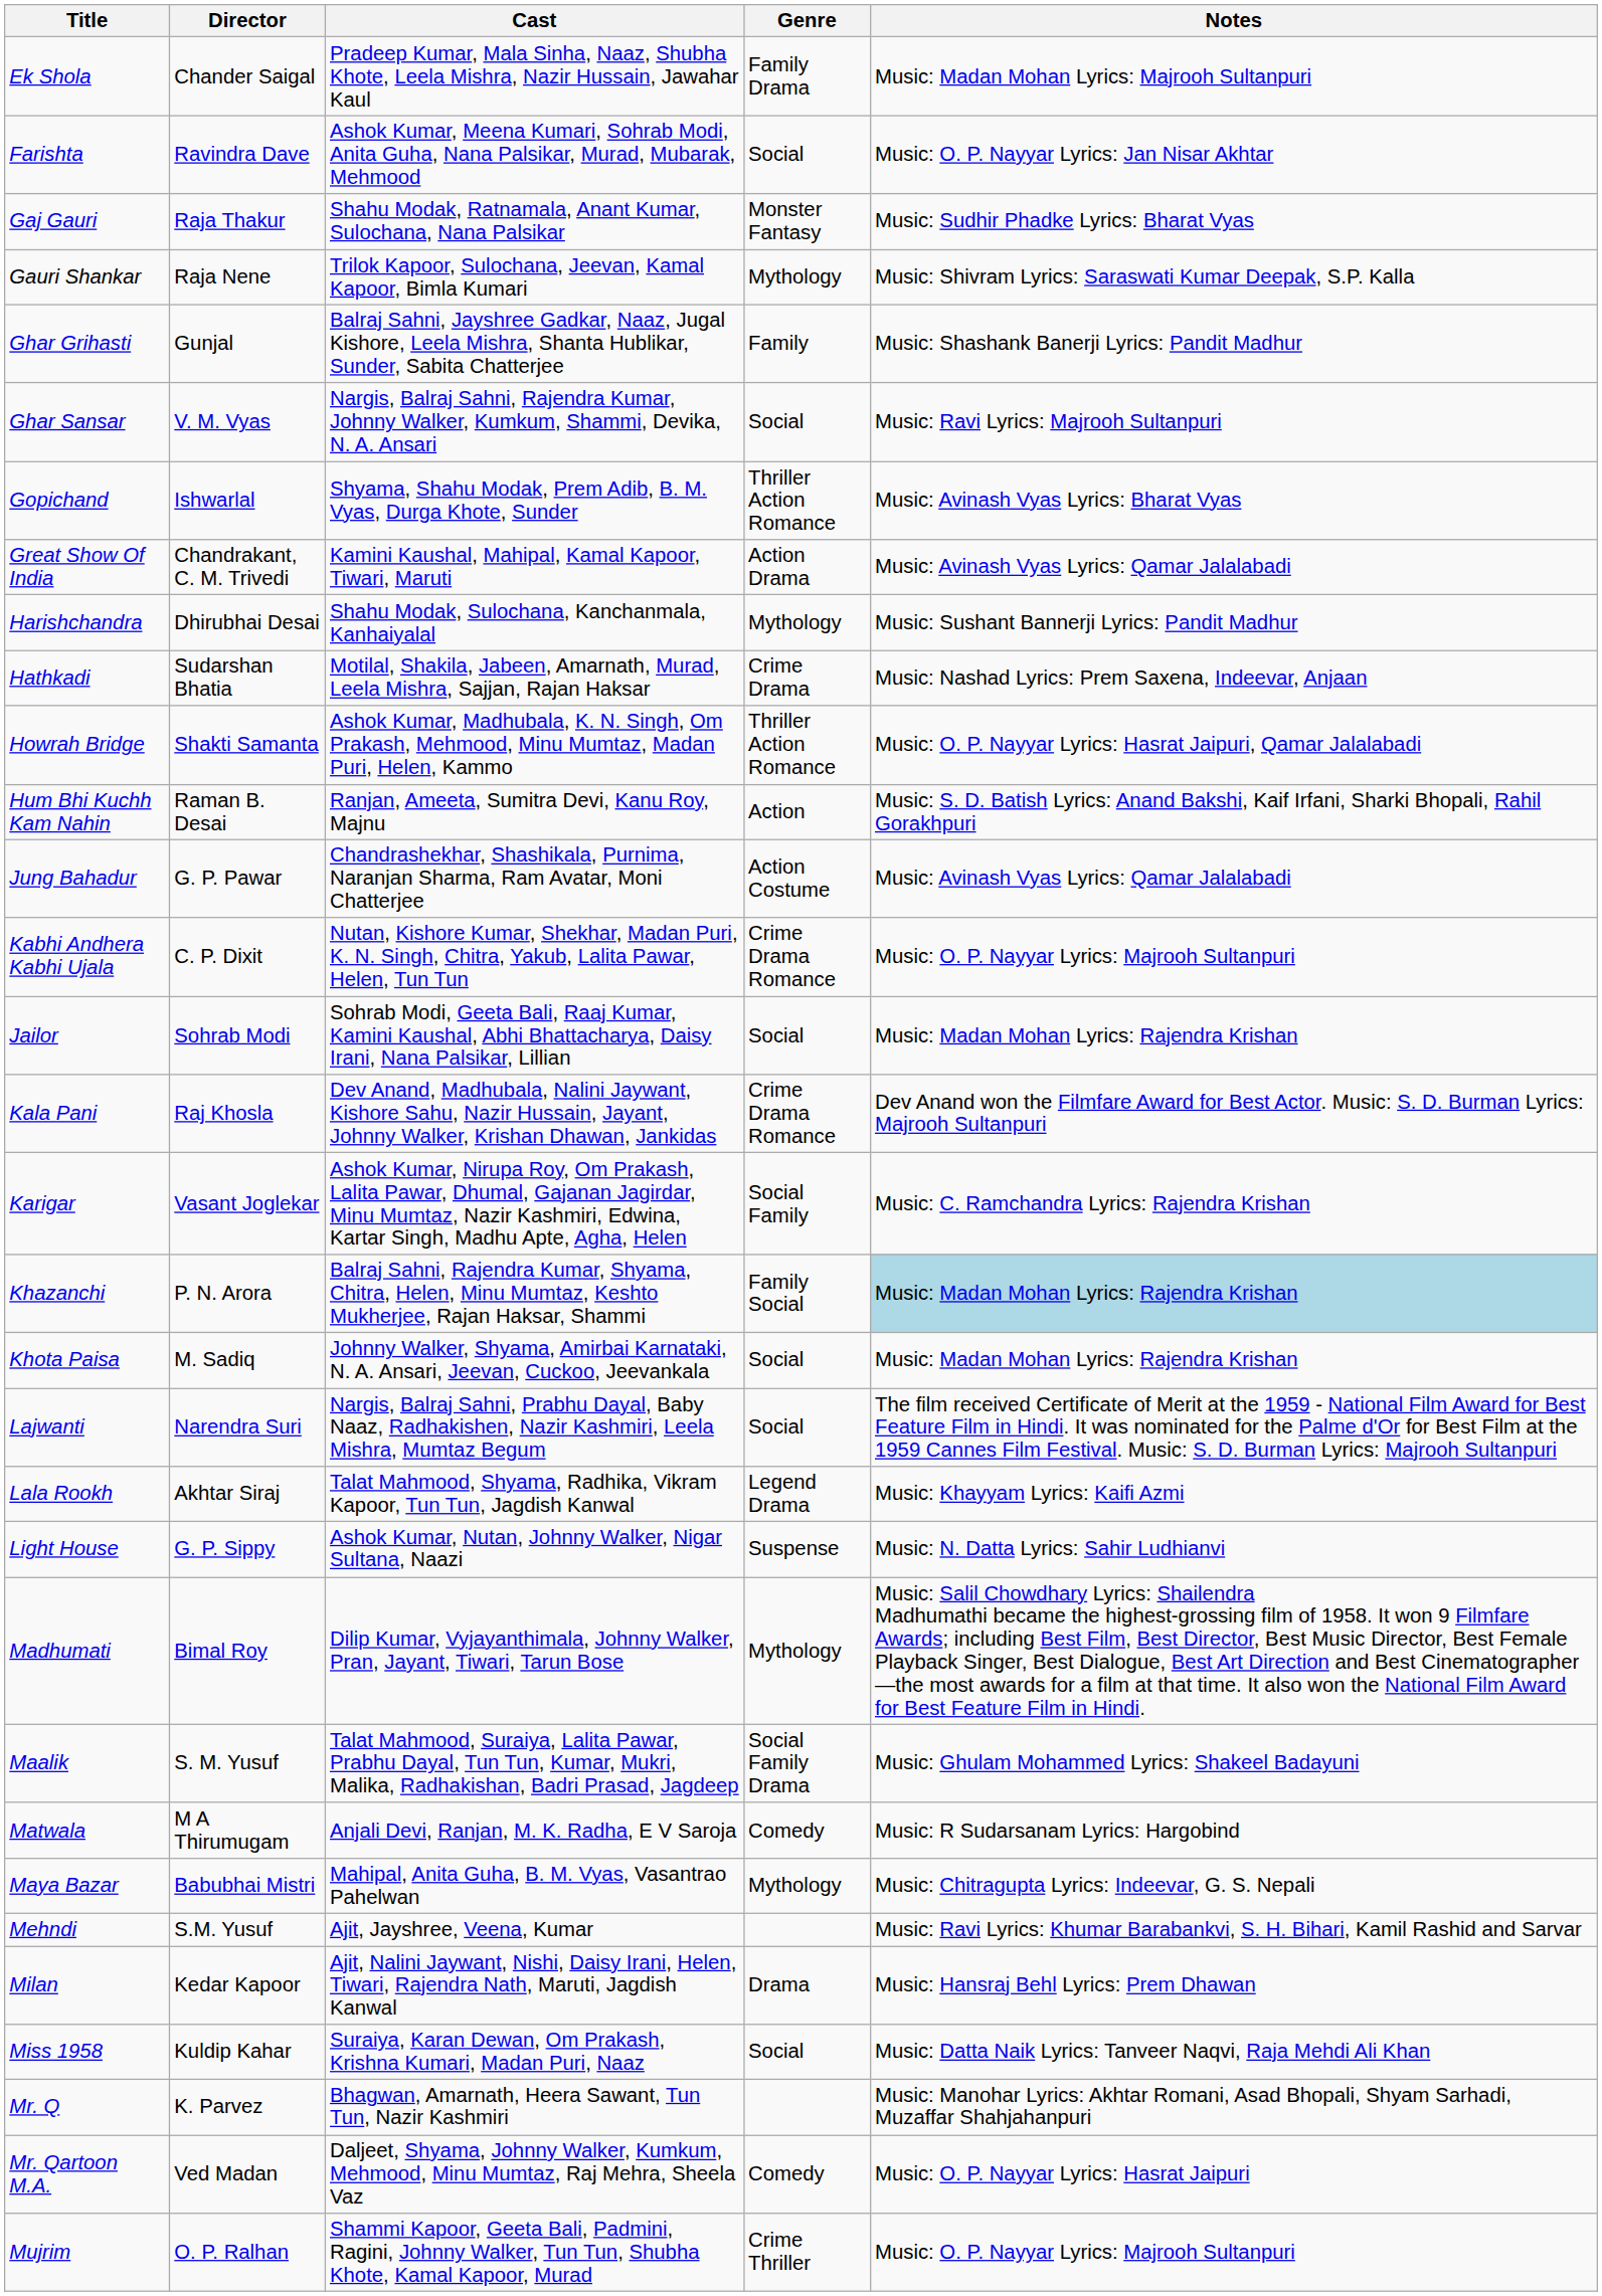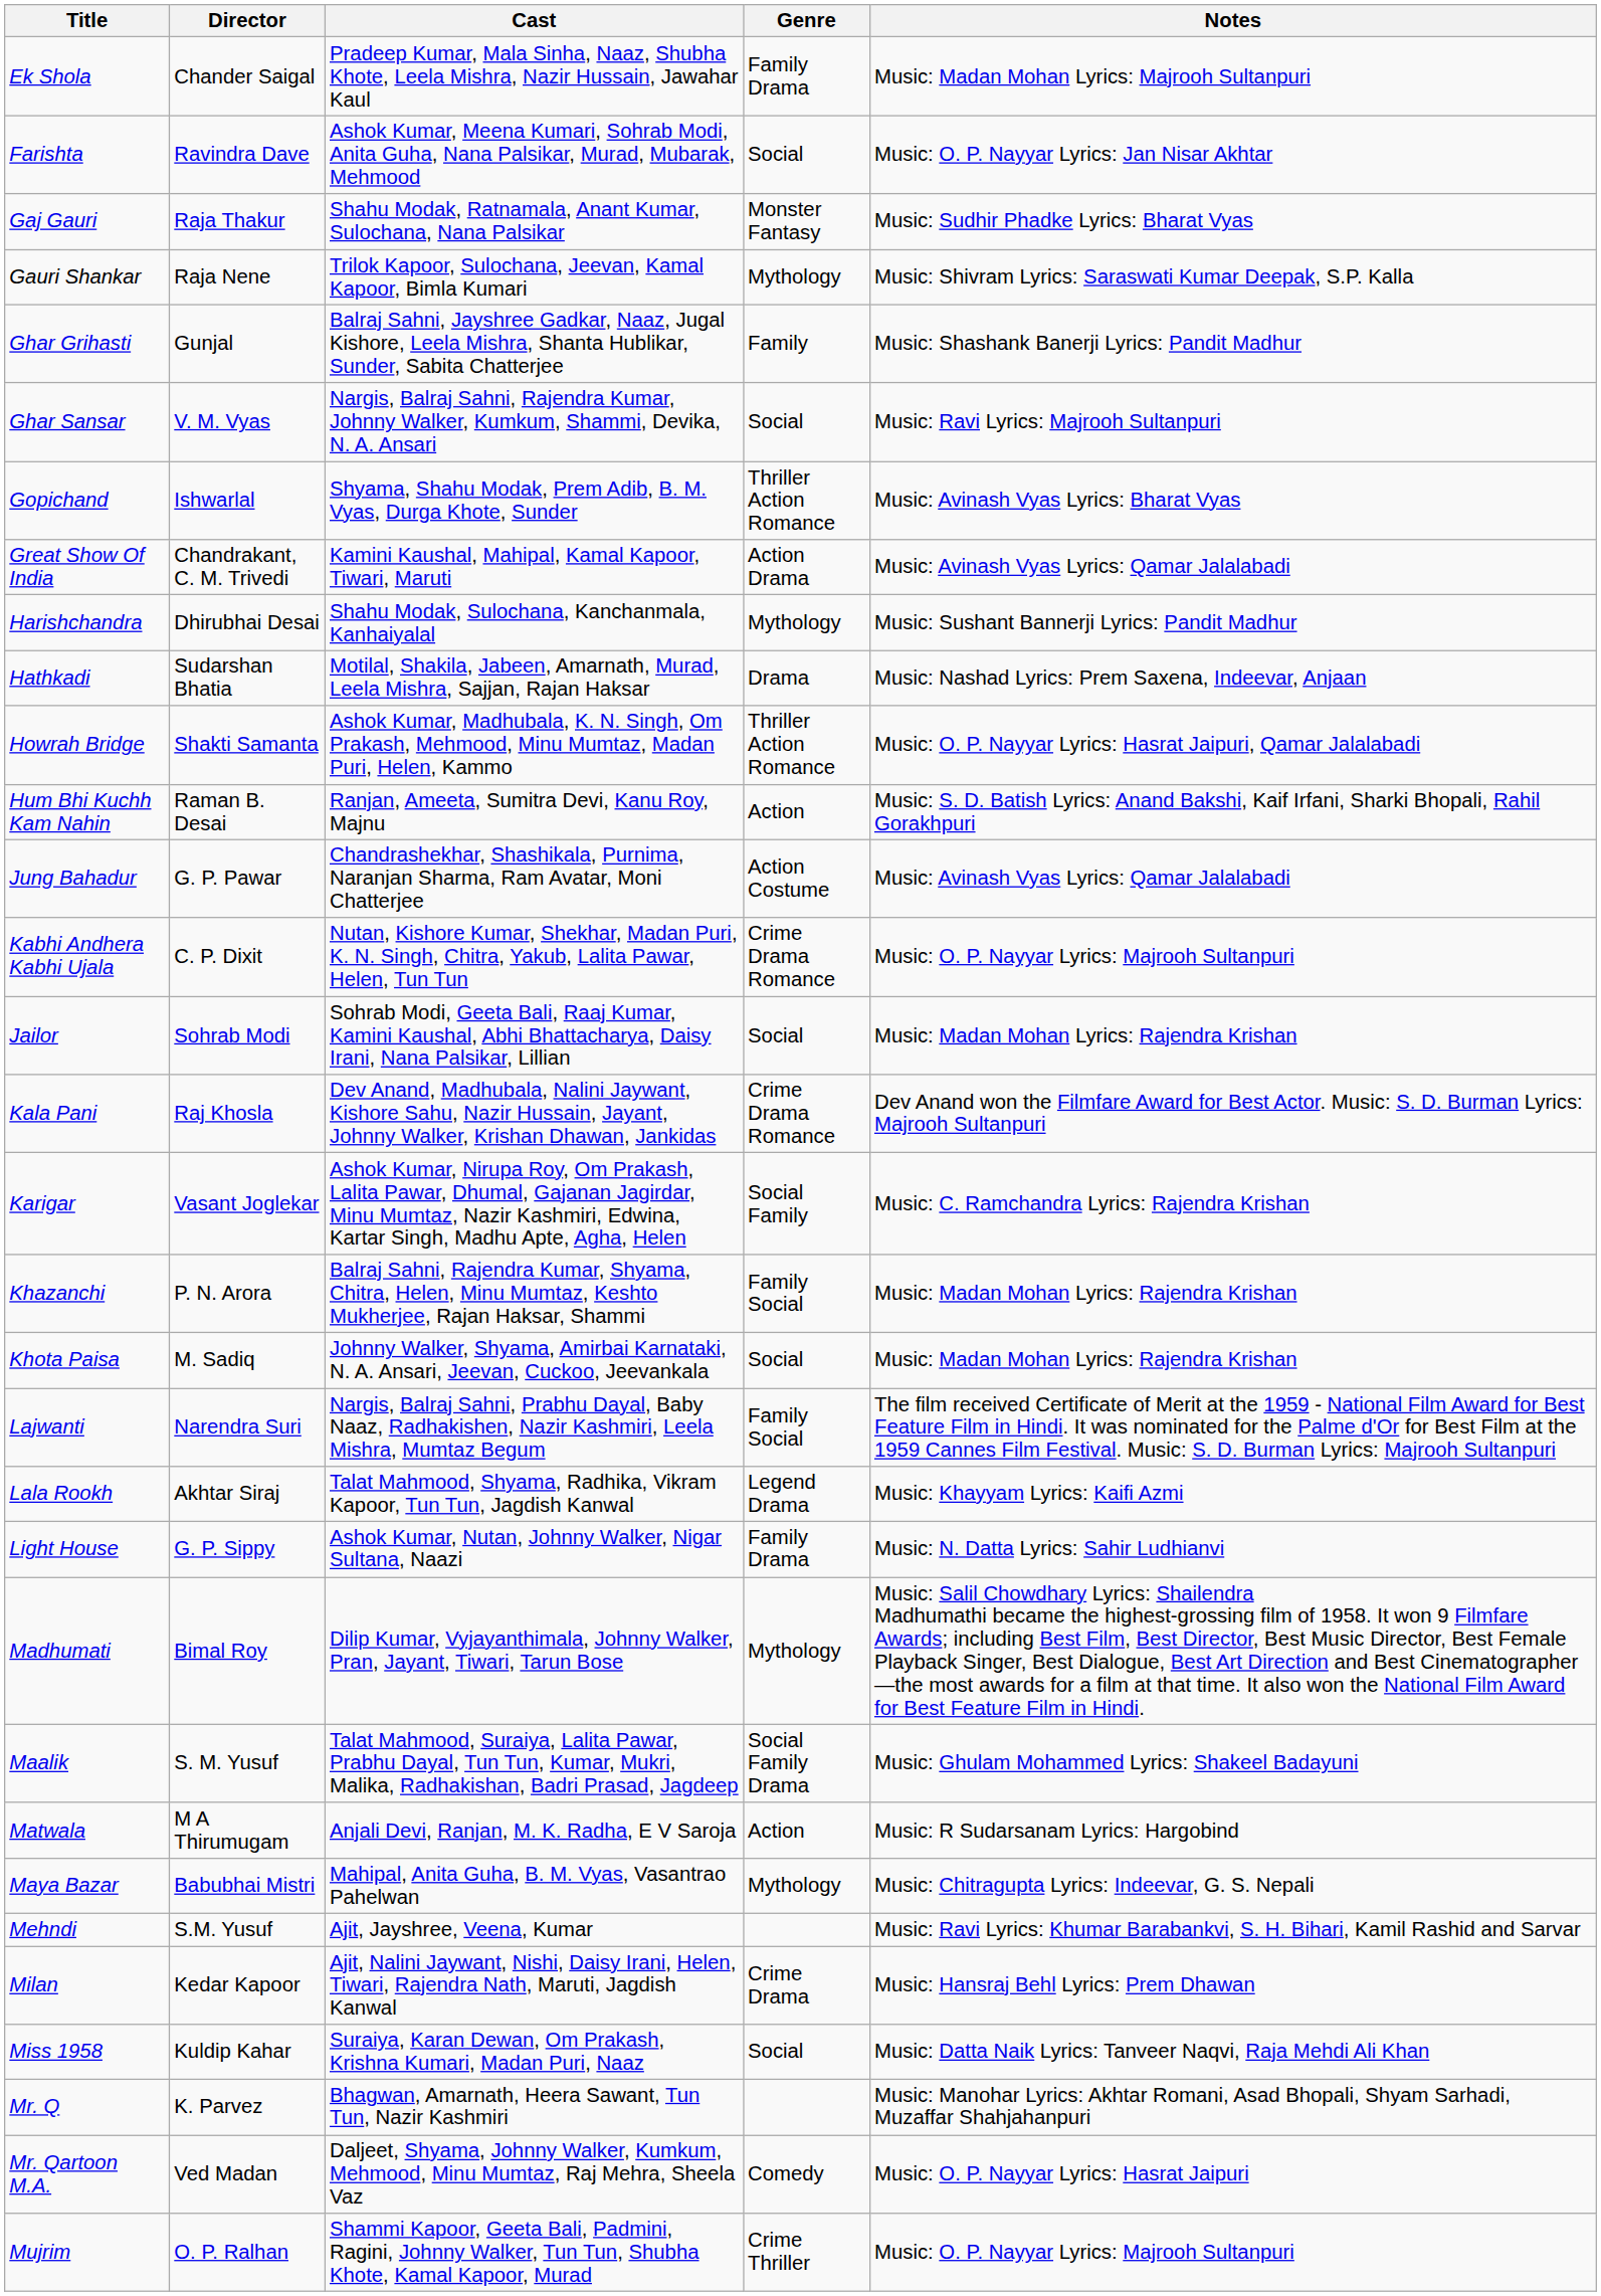Hathkadi | Genre: Crime Drama -> Drama
Khazanchi | Notes: lightblue background -> no background
Lajwanti | Genre: Social -> Family Social
Light House | Genre: Suspense -> Family Drama
Matwala | Genre: Comedy -> Action
Milan | Genre: Drama -> Crime Drama
